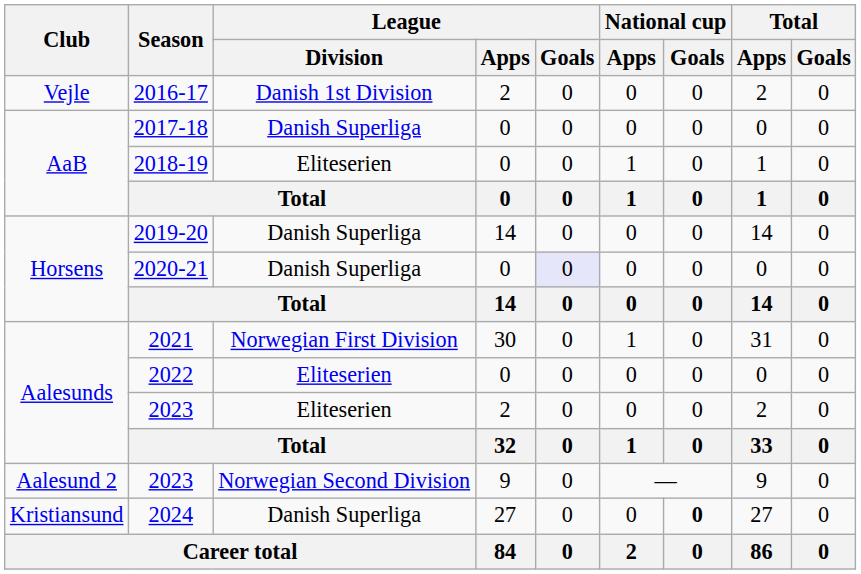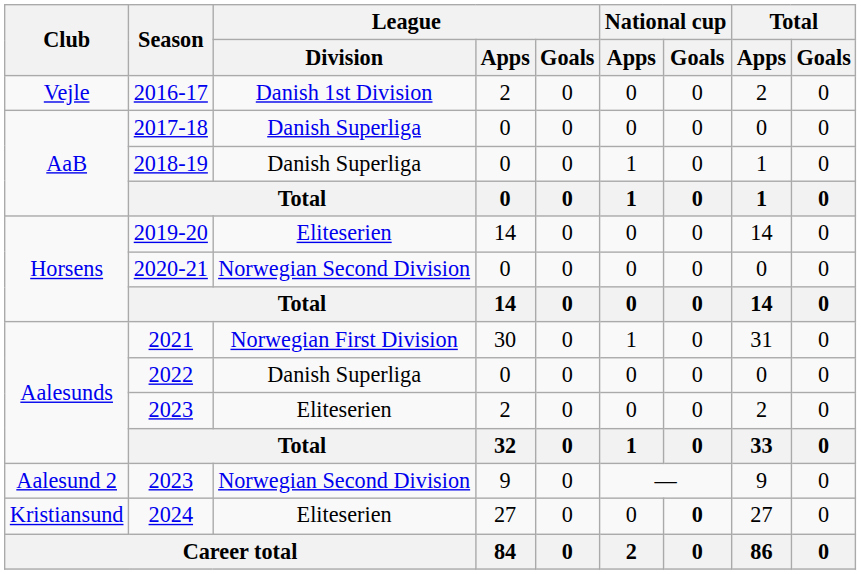2018-19 | League / Division: Eliteserien -> Danish Superliga
2019-20 | League / Division: Danish Superliga -> Eliteserien
2020-21 | League / Division: Danish Superliga -> Norwegian Second Division
2020-21 | League / Goals: lavender background -> no background
2022 | League / Division: Eliteserien -> Danish Superliga
2024 | League / Division: Danish Superliga -> Eliteserien
